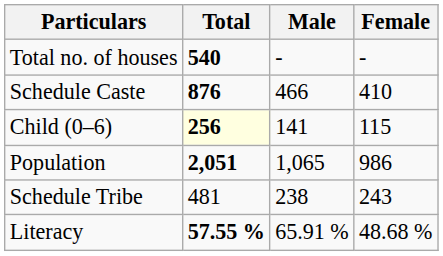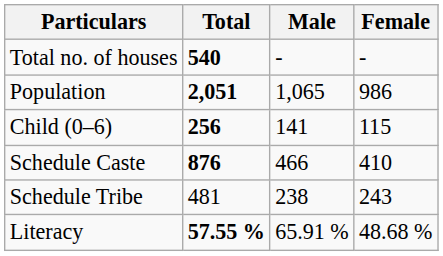rows swapped: Population <-> Schedule Caste
Child (0–6) | Total: lightyellow background -> no background
